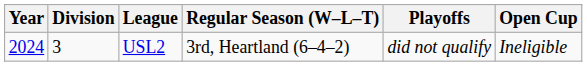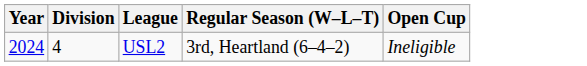- column: Playoffs | did not qualify
USL2 | Division: 3 -> 4
